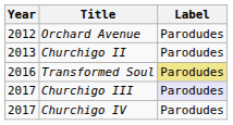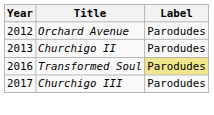Churchigo III | Label: lavender background -> no background
- row: 2017 | Churchigo IV | Parodudes
